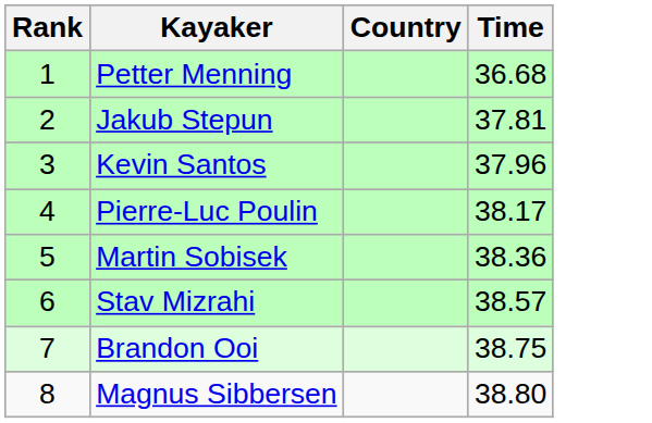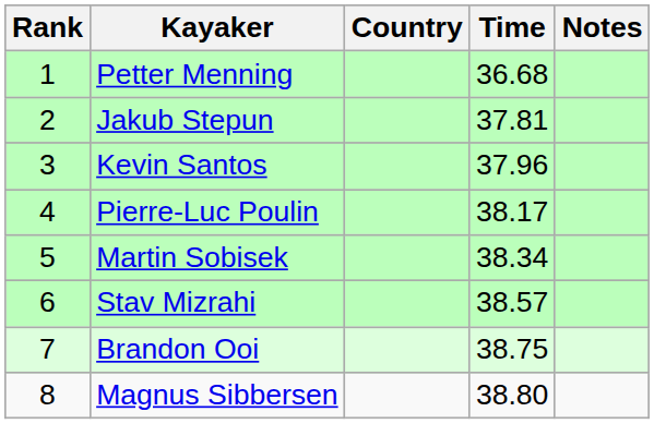+ column: Notes
Martin Sobisek | Time: 38.36 -> 38.34
